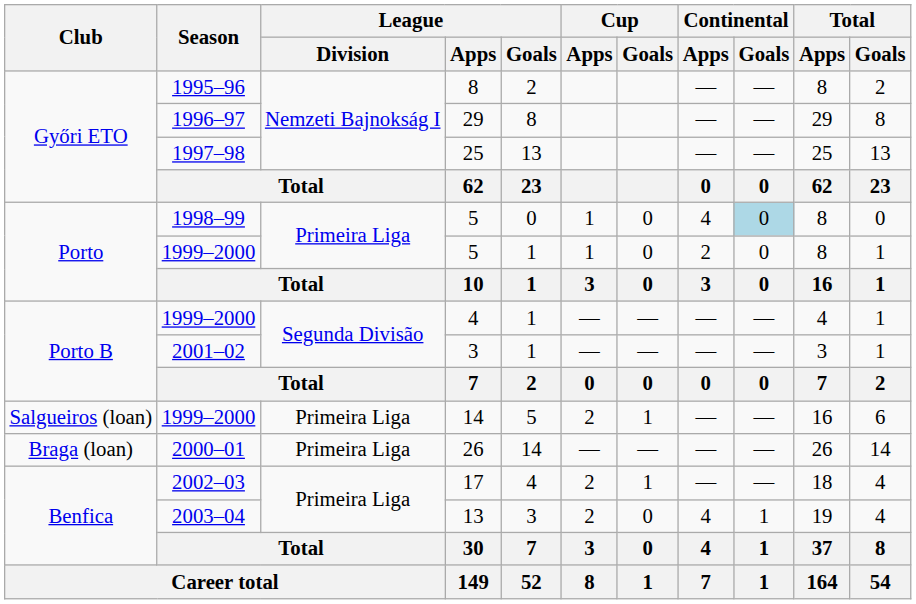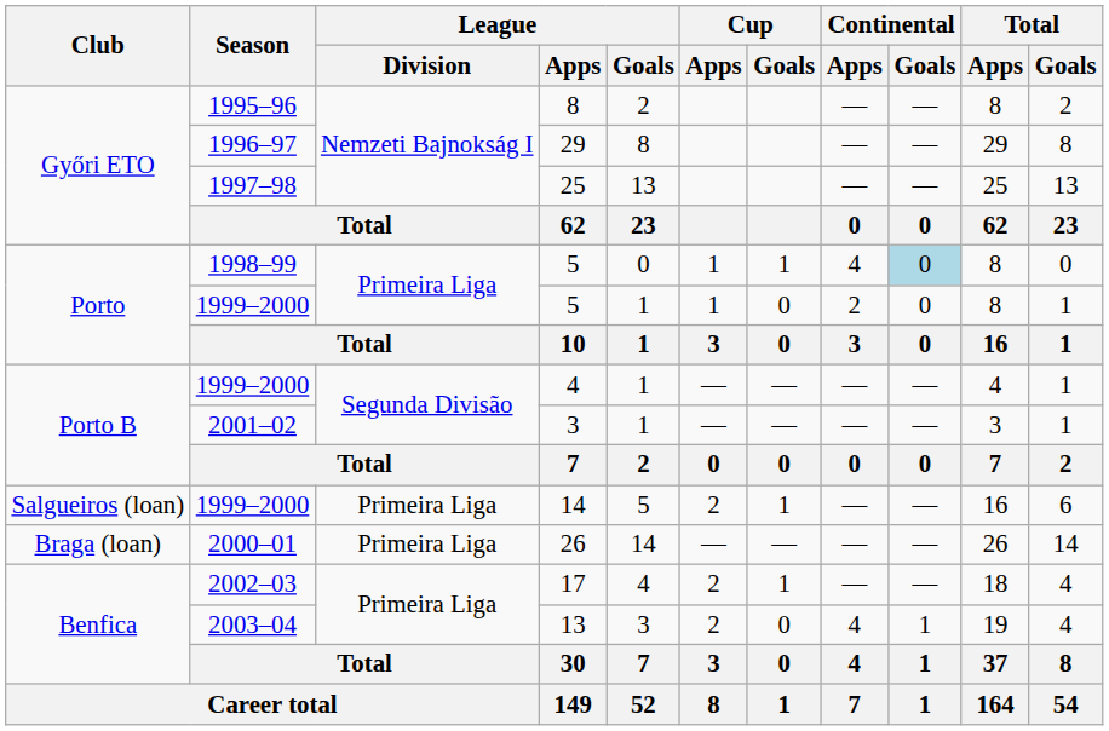1998–99 / 5 | Cup / Goals: 0 -> 1
